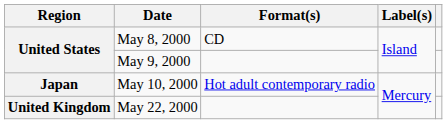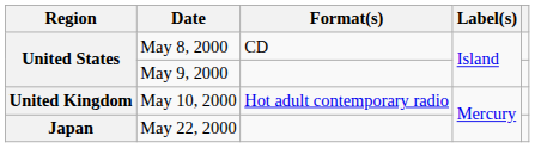May 10, 2000 | Region: Japan -> United Kingdom
May 22, 2000 | Region: United Kingdom -> Japan
